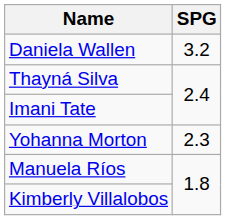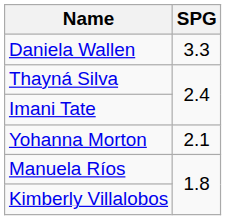Daniela Wallen | SPG: 3.2 -> 3.3
Yohanna Morton | SPG: 2.3 -> 2.1
